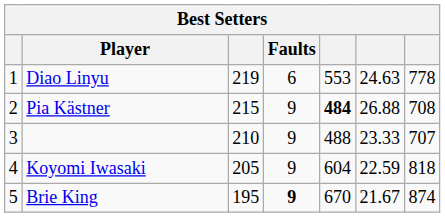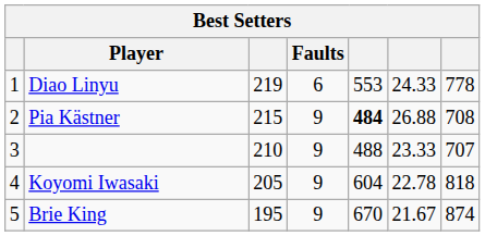Diao Linyu | column 6: 24.63 -> 24.33
Koyomi Iwasaki | column 6: 22.59 -> 22.78
Brie King | Faults: bold -> normal
